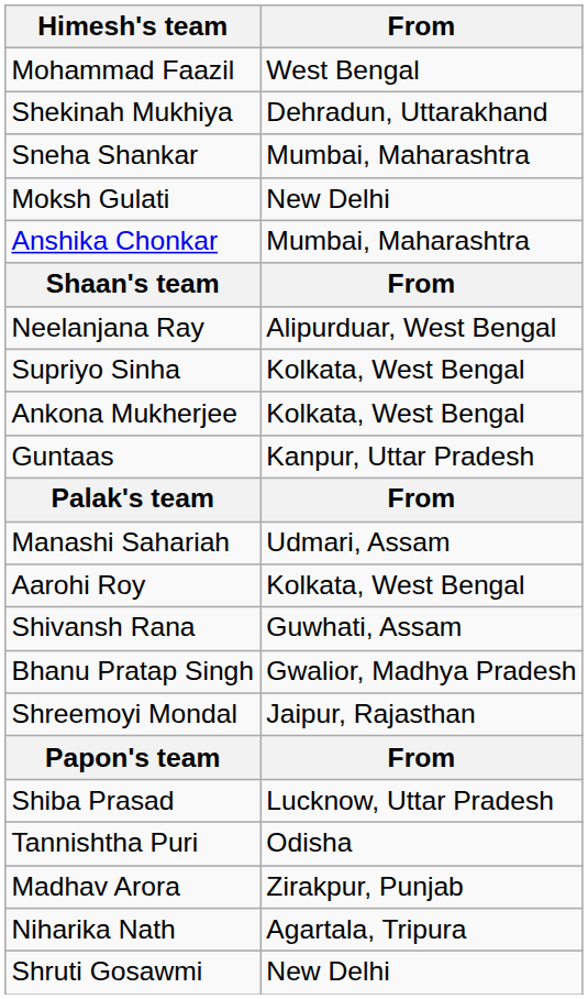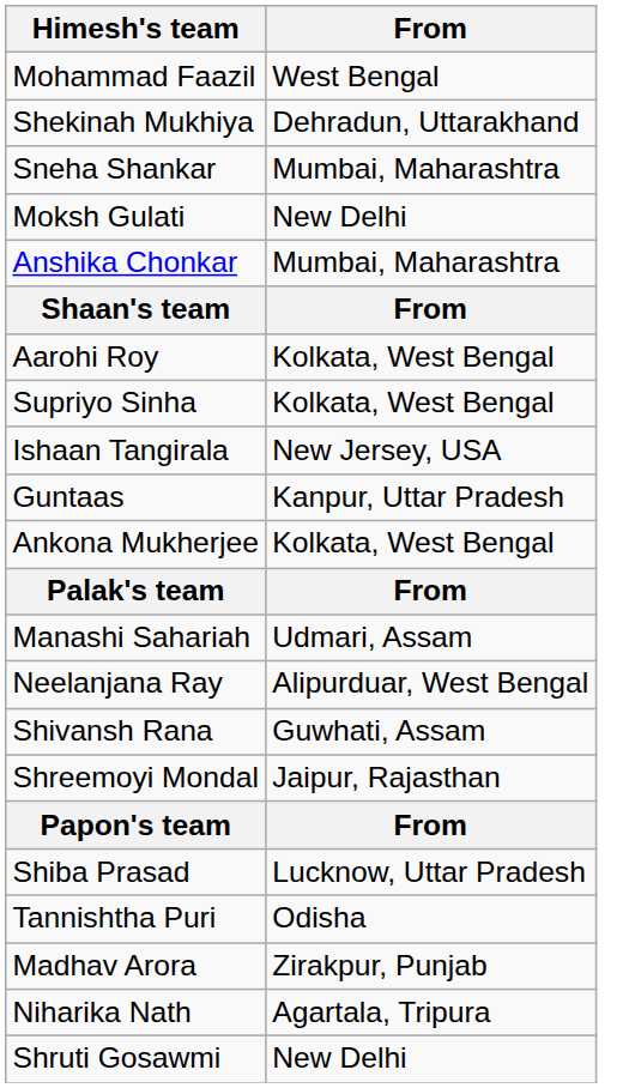rows swapped: Neelanjana Ray <-> Aarohi Roy
+ row: Ishaan Tangirala | New Jersey, USA
rows swapped: Guntaas <-> Ankona Mukherjee
- row: Bhanu Pratap Singh | Gwalior, Madhya Pradesh
